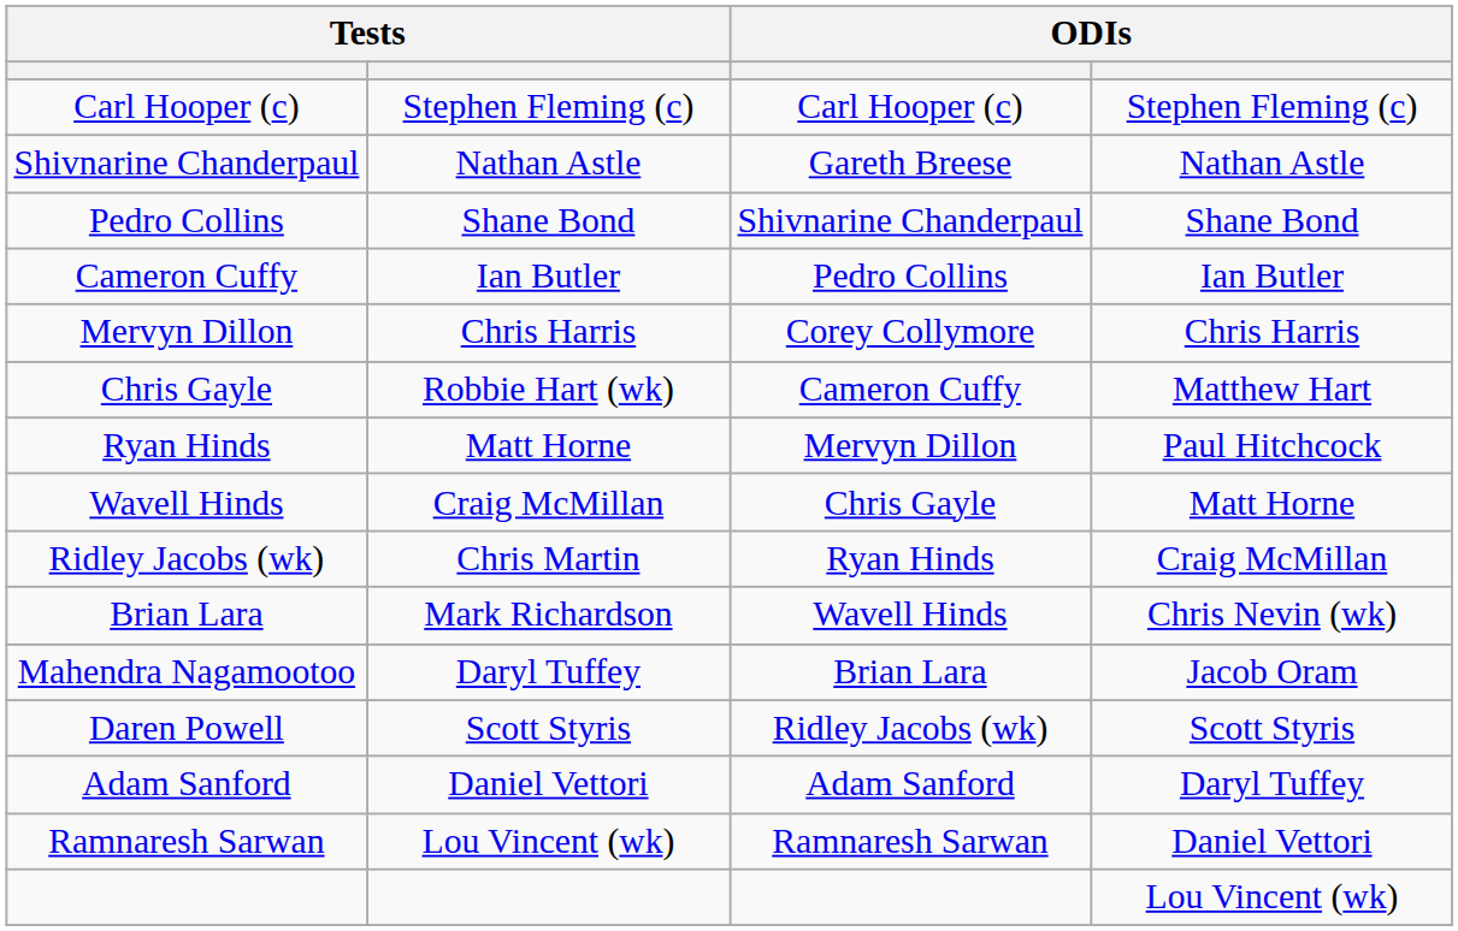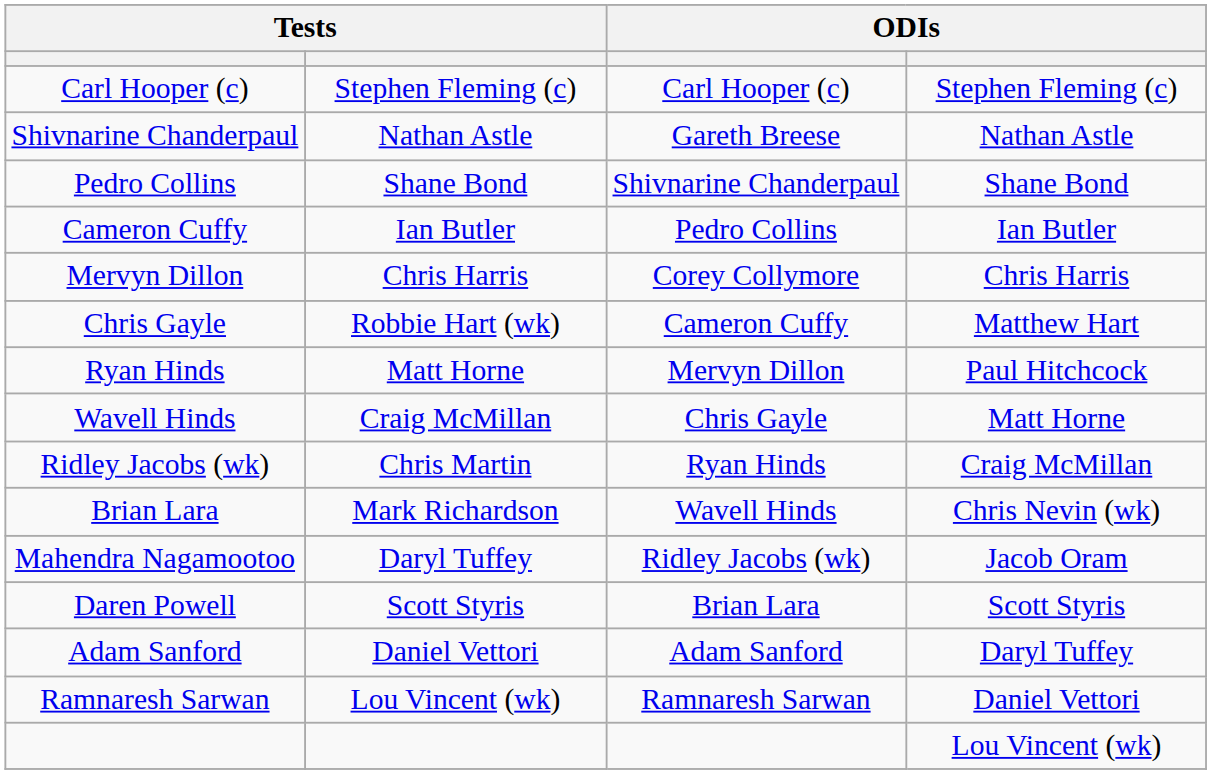Mahendra Nagamootoo | column 3: Brian Lara -> Ridley Jacobs (wk)
Daren Powell | column 3: Ridley Jacobs (wk) -> Brian Lara
